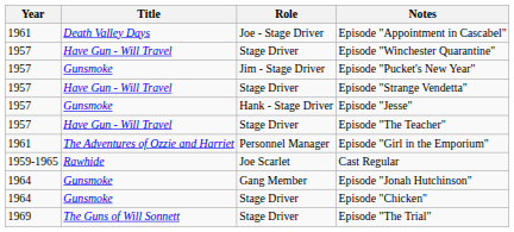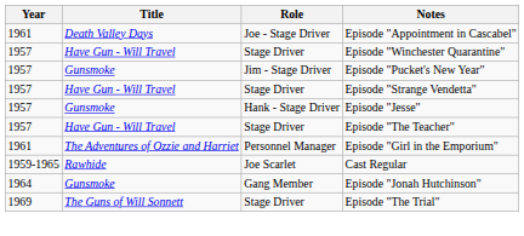- row: 1964 | Gunsmoke | Stage Driver | Episode "Chicken"
